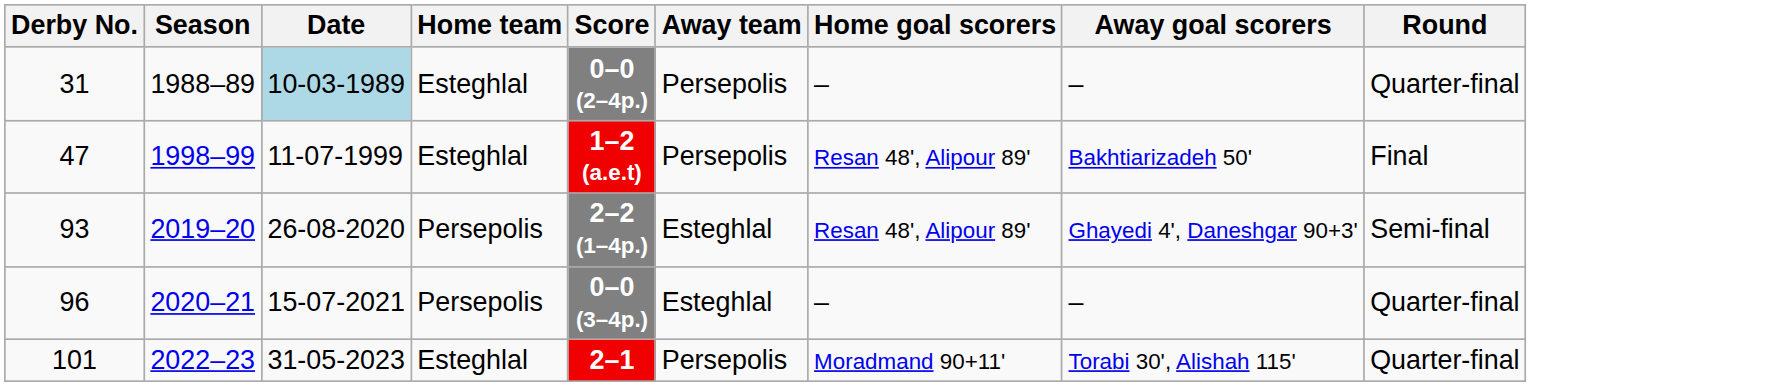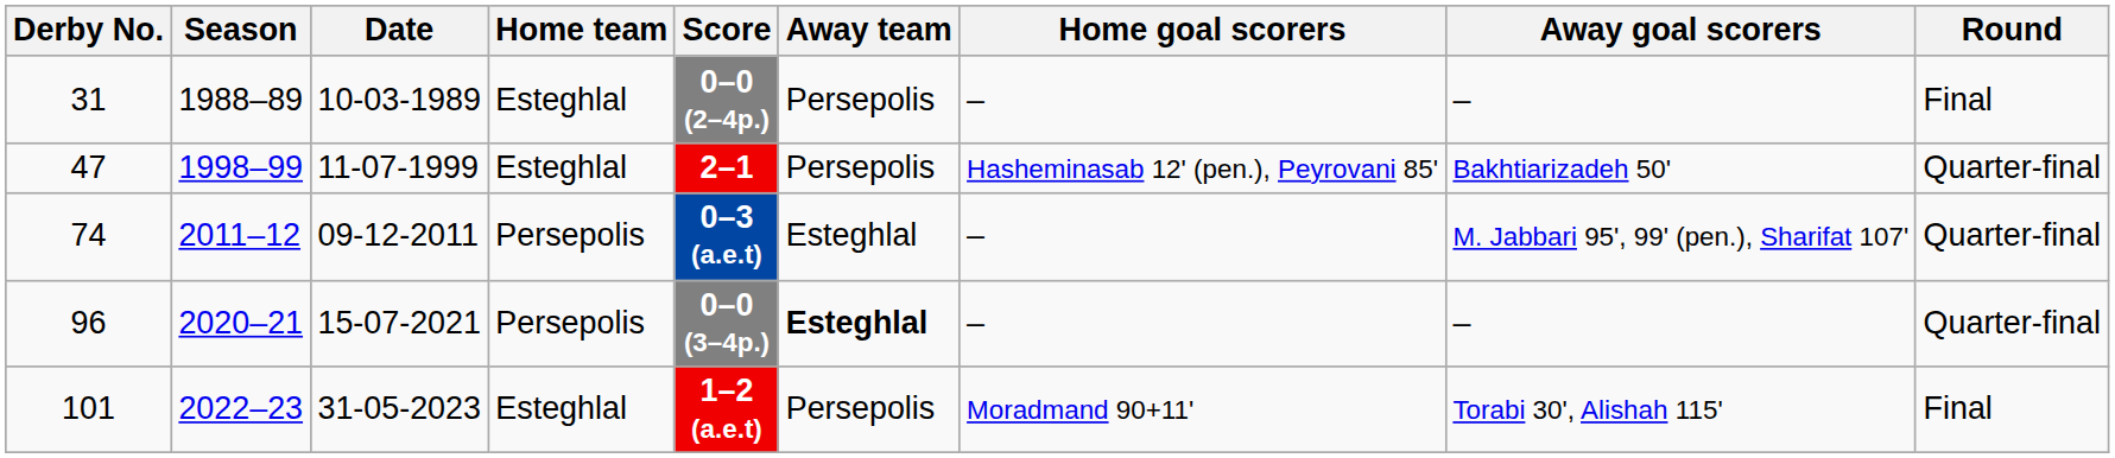31 | Date: lightblue background -> no background
31 | Round: Quarter-final -> Final
47 | Score: 1–2 (a.e.t) -> 2–1
47 | Home goal scorers: Resan 48', Alipour 89' -> Hasheminasab 12' (pen.), Peyrovani 85'
47 | Round: Final -> Quarter-final
+ row: 74 | 2011–12 | 09-12-2011 | Persepolis | 0–3 (a.e.t) | Esteghlal | – | M. Jabbari 95', 99' (pen.), Sharifat 107' | Quarter-final
- row: 93 | 2019–20 | 26-08-2020 | Persepolis | 2–2 (1–4p.) | Esteghlal | Resan 48', Alipour 89' | Ghayedi 4', Daneshgar 90+3' | Semi-final
96 | Away team: normal -> bold
101 | Score: 2–1 -> 1–2 (a.e.t)
101 | Round: Quarter-final -> Final
